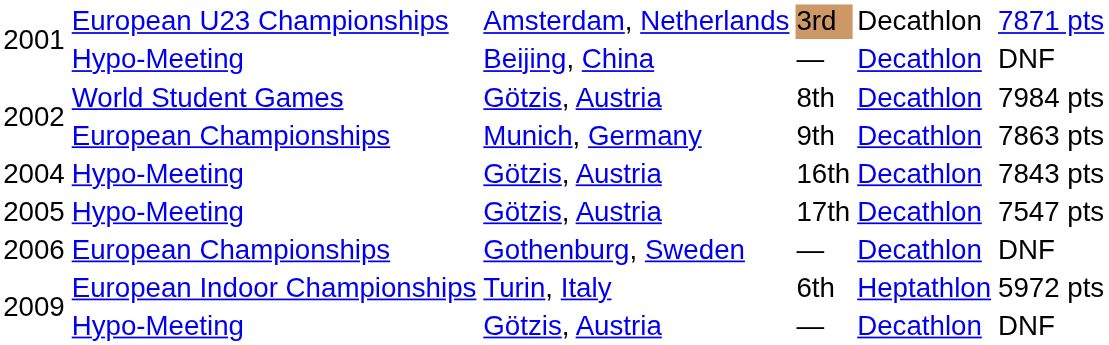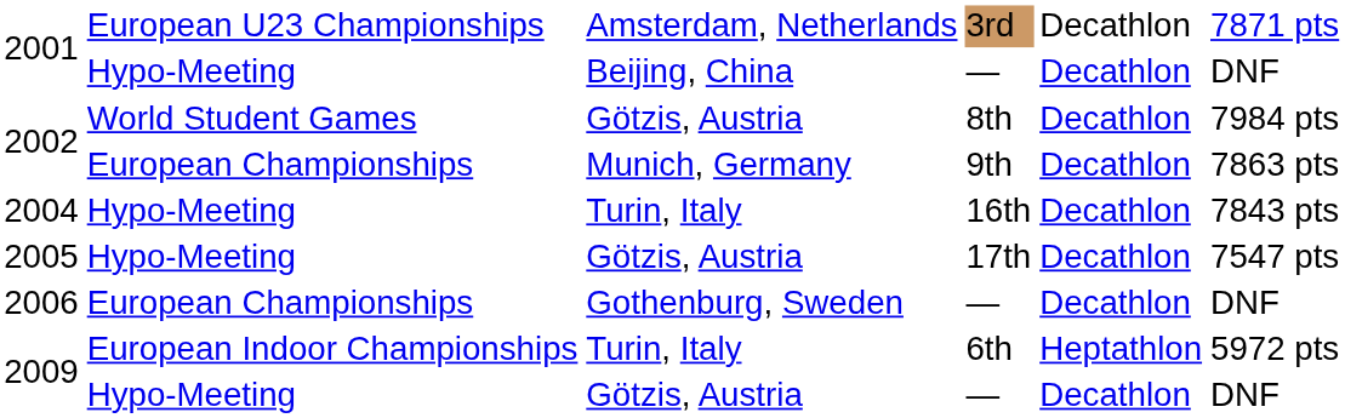2004 | column 3: Götzis, Austria -> Turin, Italy
